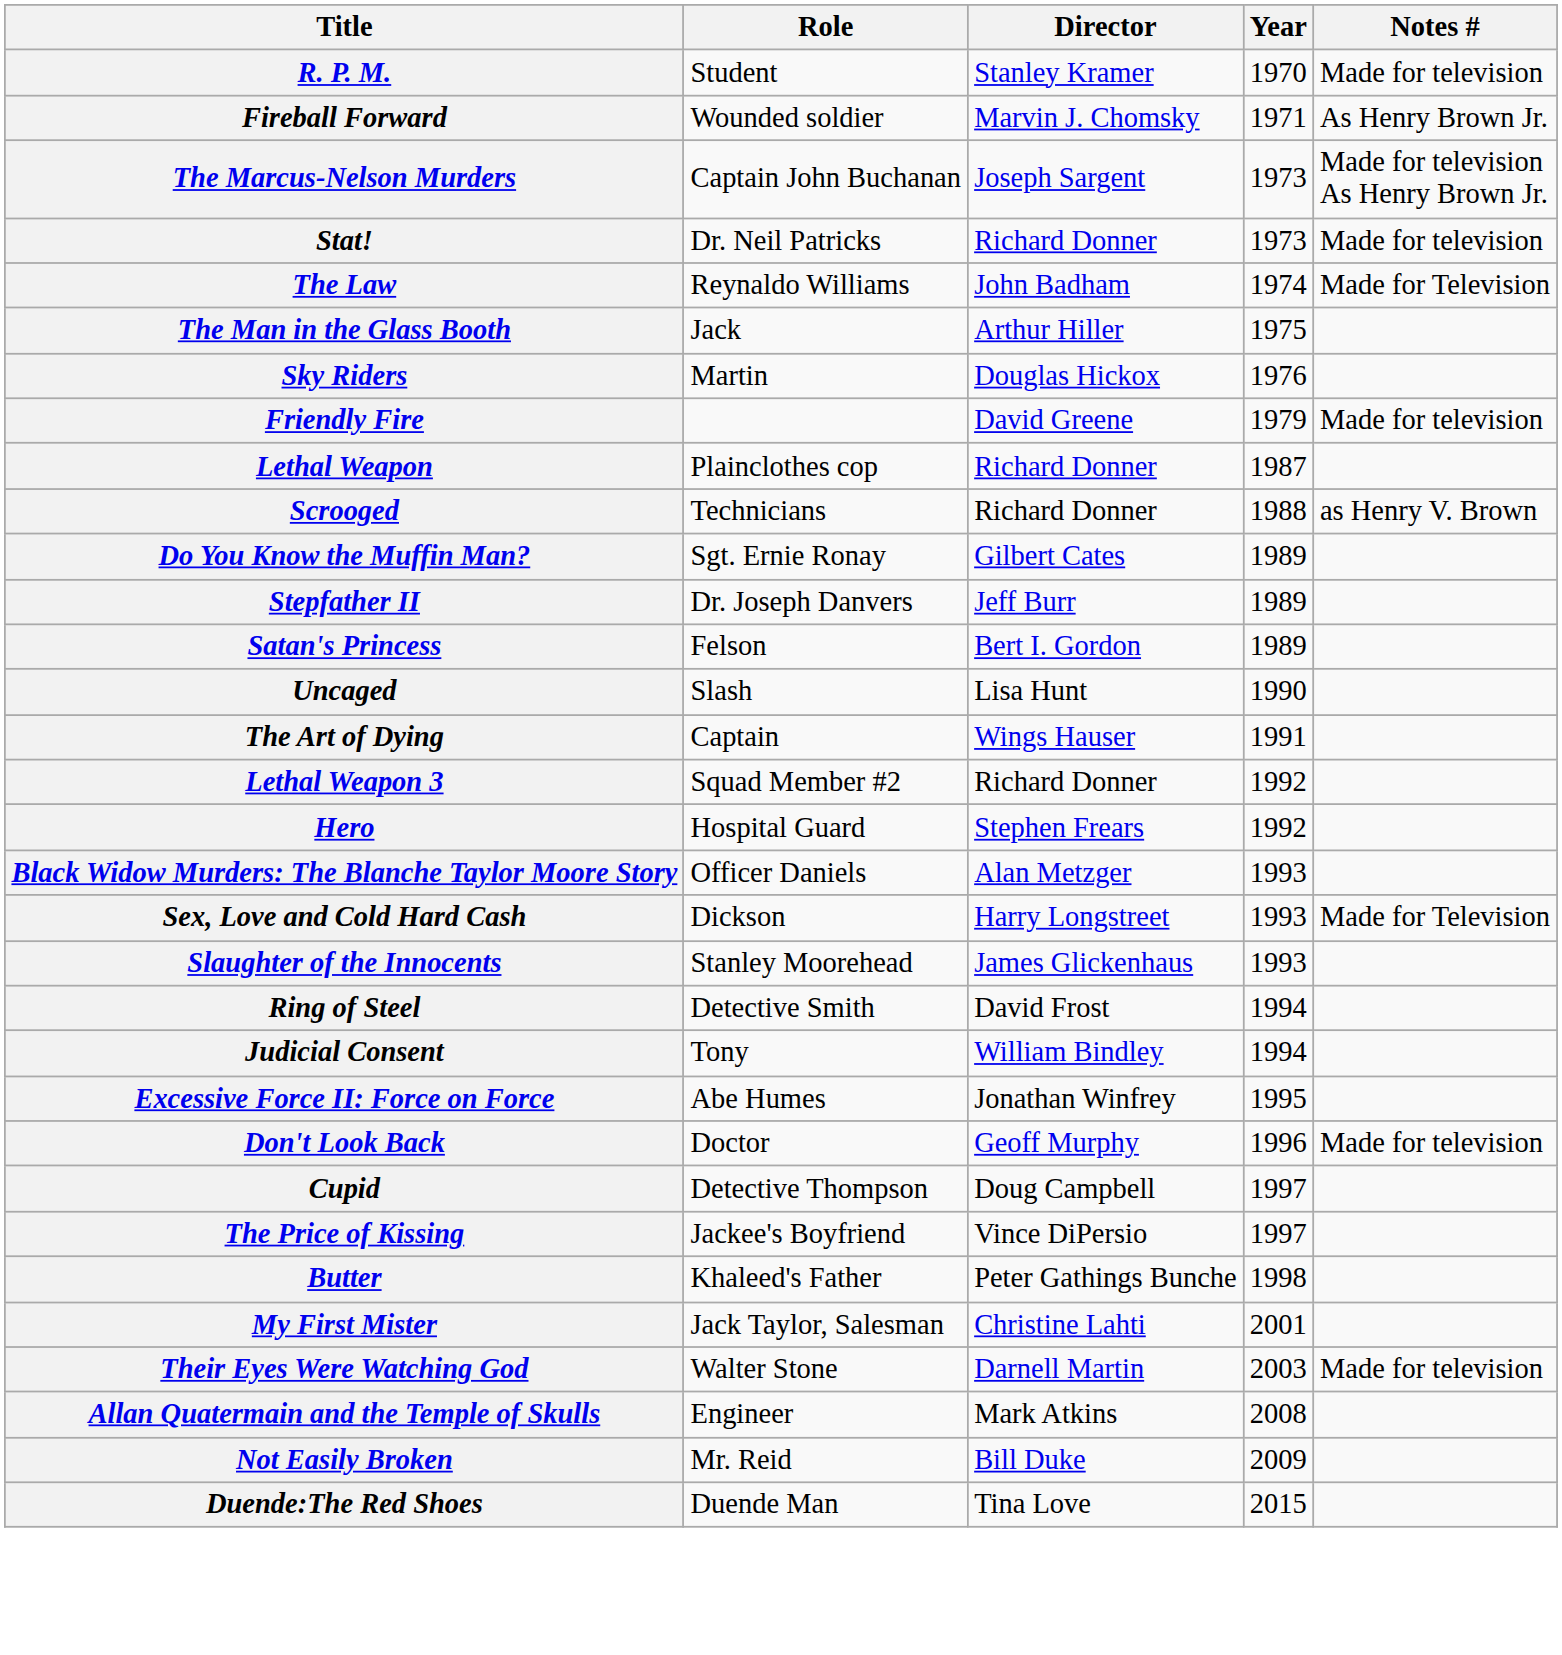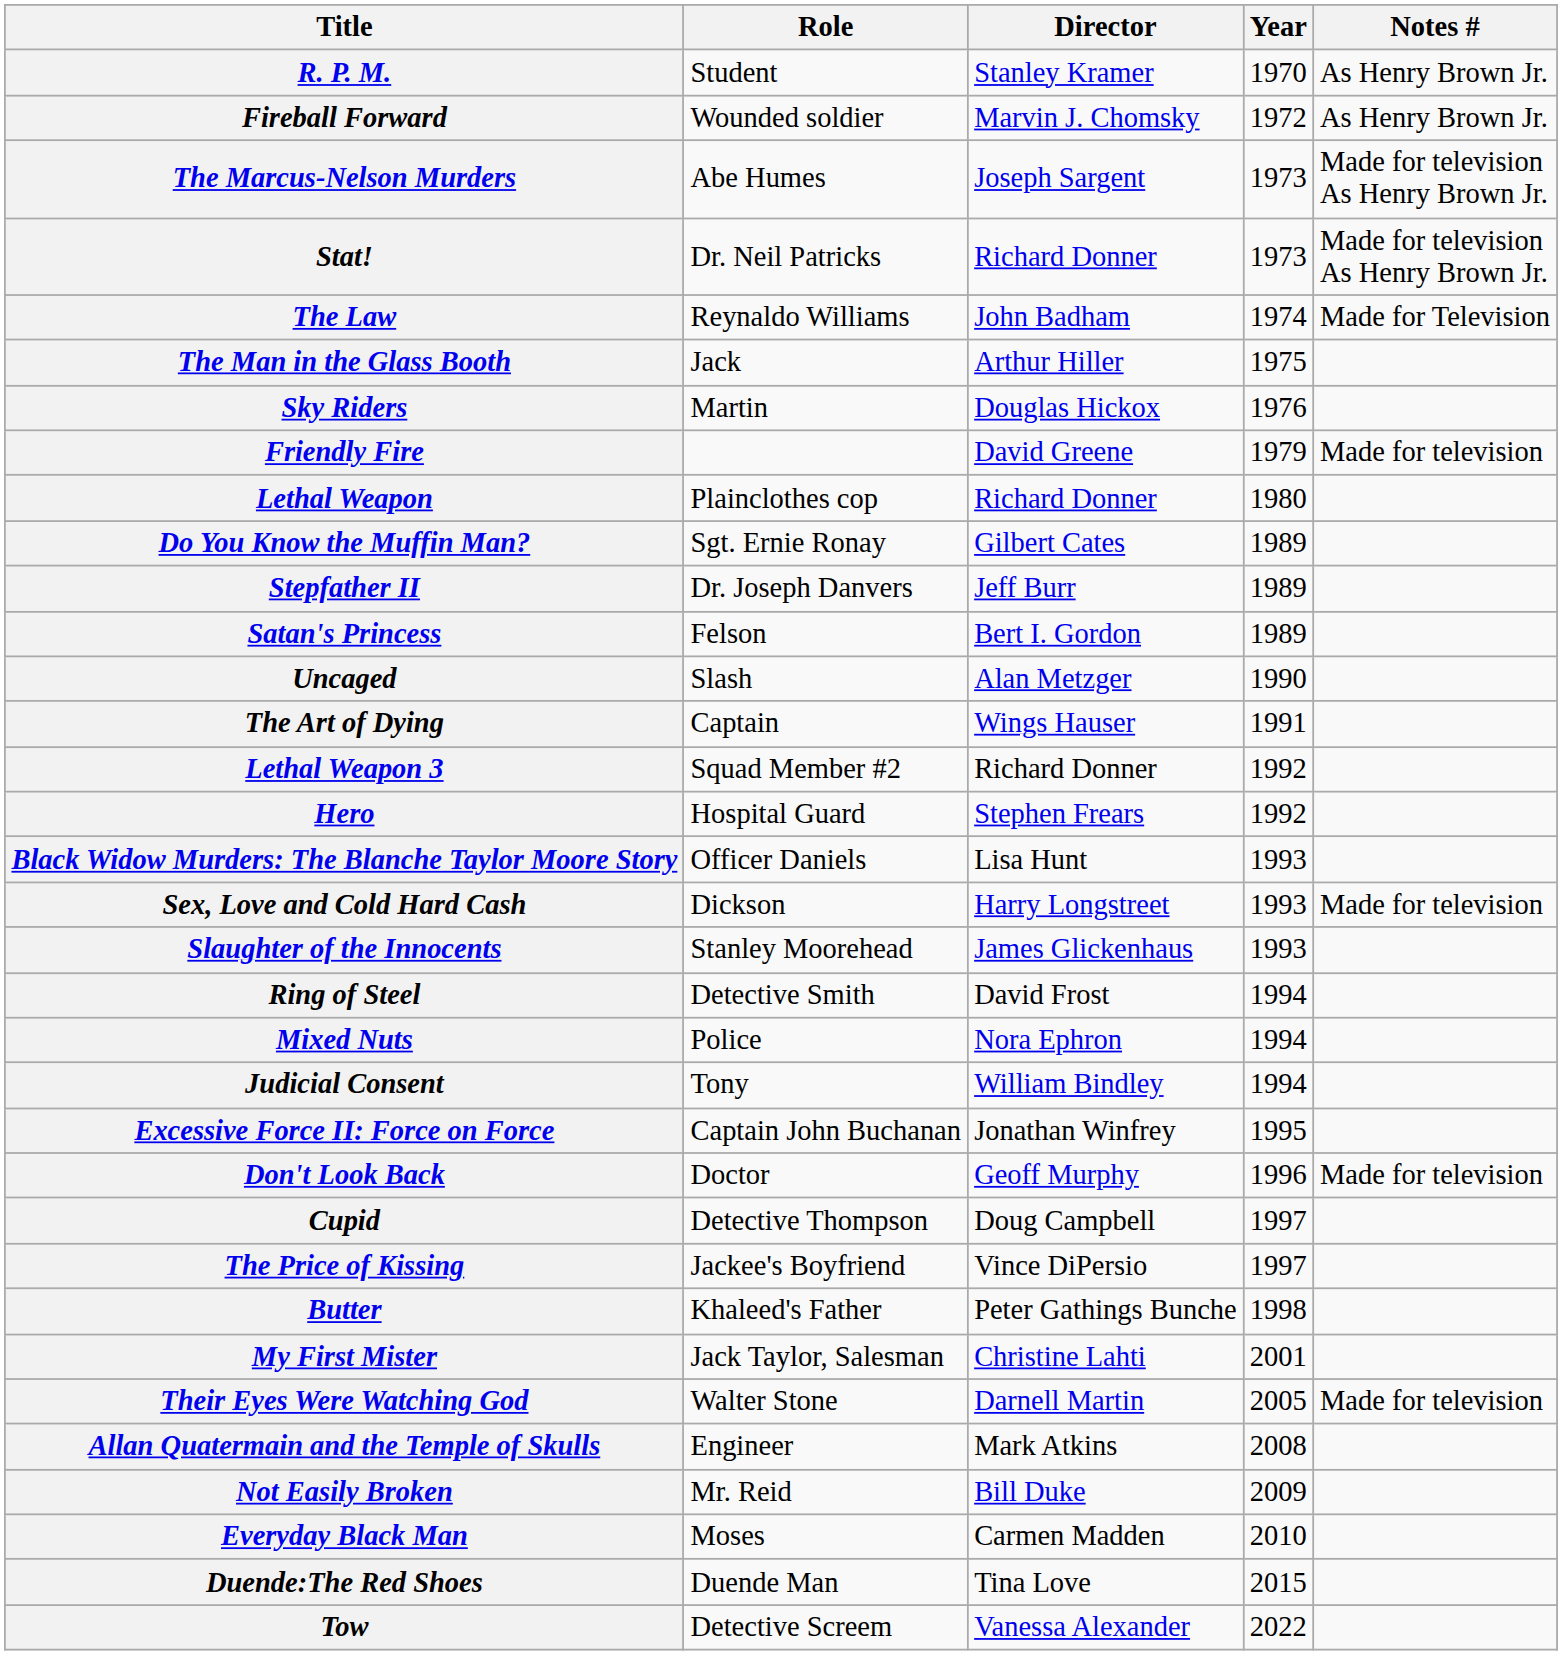R. P. M. | Notes #: Made for television -> As Henry Brown Jr.
Fireball Forward | Year: 1971 -> 1972
The Marcus-Nelson Murders | Role: Captain John Buchanan -> Abe Humes
Stat! | Notes #: Made for television -> Made for television As Henry Brown Jr.
Lethal Weapon | Year: 1987 -> 1980
- row: Scrooged | Technicians | Richard Donner | 1988 | as Henry V. Brown
Uncaged | Director: Lisa Hunt -> Alan Metzger
Black Widow Murders: The Blanche Taylor Moore Story | Director: Alan Metzger -> Lisa Hunt
Sex, Love and Cold Hard Cash | Notes #: Made for Television -> Made for television
+ row: Mixed Nuts | Police | Nora Ephron | 1994
Excessive Force II: Force on Force | Role: Abe Humes -> Captain John Buchanan
Their Eyes Were Watching God | Year: 2003 -> 2005
+ row: Everyday Black Man | Moses | Carmen Madden | 2010
+ row: Tow | Detective Screem | Vanessa Alexander | 2022
